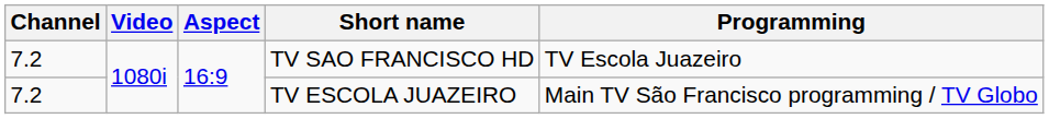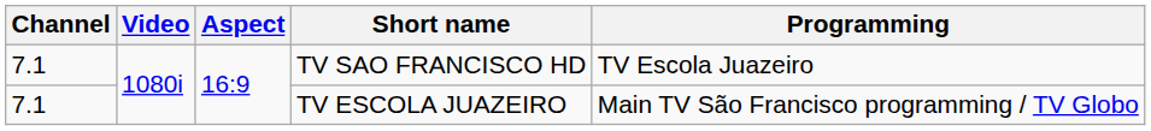TV SAO FRANCISCO HD | Channel: 7.2 -> 7.1
TV ESCOLA JUAZEIRO | Channel: 7.2 -> 7.1
